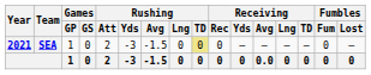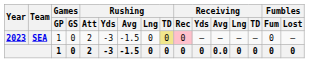SEA | Year: 2021 -> 2023
SEA | Receiving / Rec: no background -> pink background
